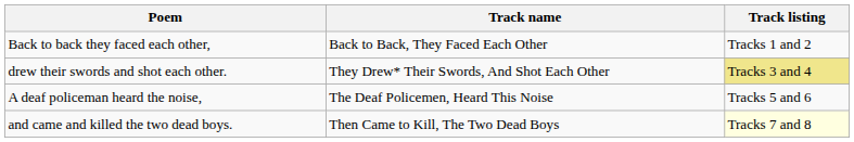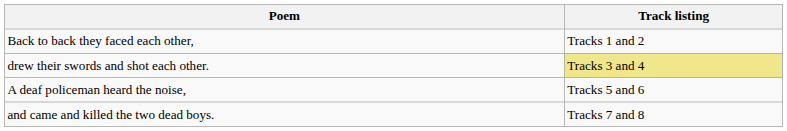- column: Track name | Back to Back, They Faced Each Other | They Drew* Their Swords, And Shot Each Other | The Deaf Policemen, Heard This Noise | Then Came to Kill, The Two Dead Boys
and came and killed the two dead boys. | Track listing: lightyellow background -> no background
